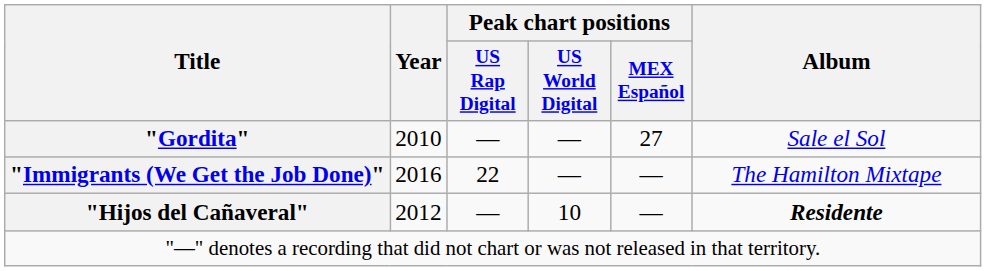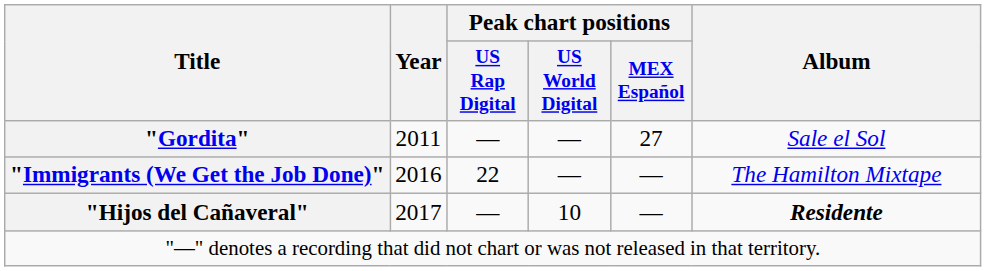"Gordita" | Year: 2010 -> 2011
"Hijos del Cañaveral" | Year: 2012 -> 2017
